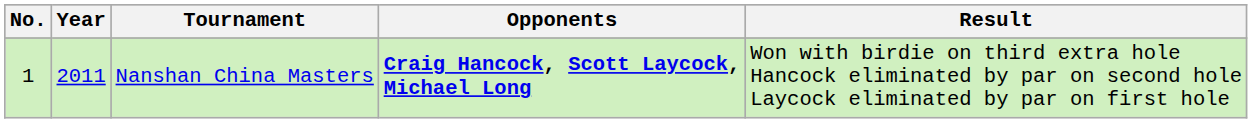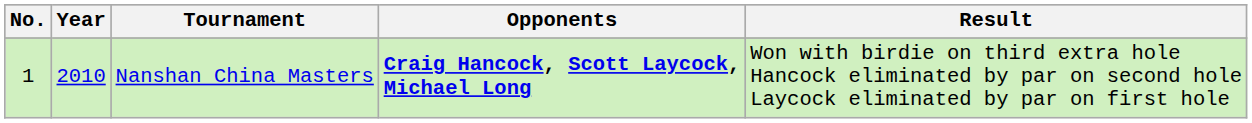Nanshan China Masters | Year: 2011 -> 2010
